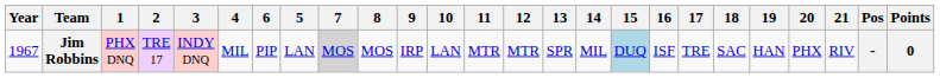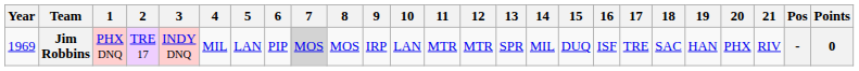columns swapped: 5 <-> 6
Jim Robbins | Year: 1967 -> 1969
Jim Robbins | 15: lightblue background -> no background
